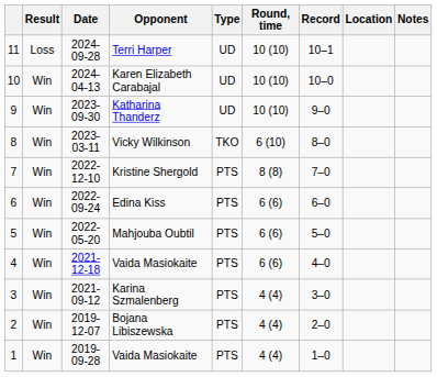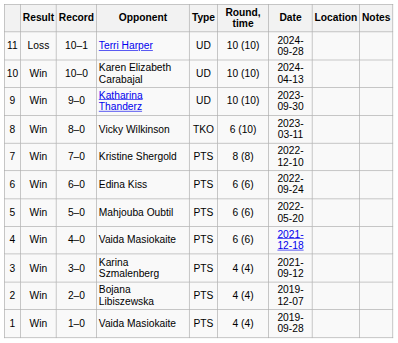columns swapped: Record <-> Date
